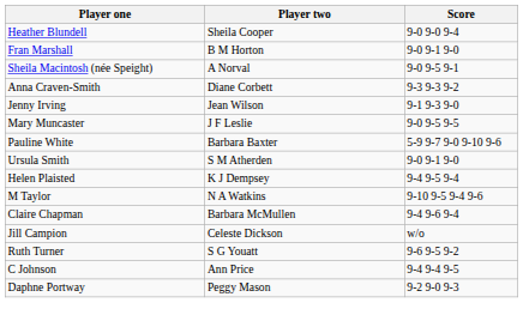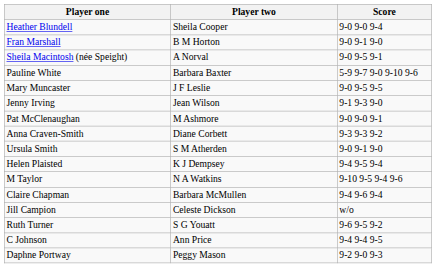rows swapped: Anna Craven-Smith <-> Pauline White
rows swapped: Mary Muncaster <-> Jenny Irving
+ row: Pat McClenaughan | M Ashmore | 9-0 9-0 9-1
